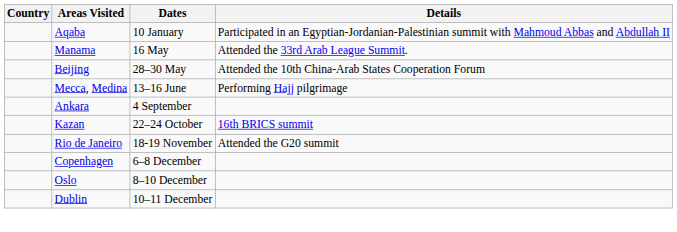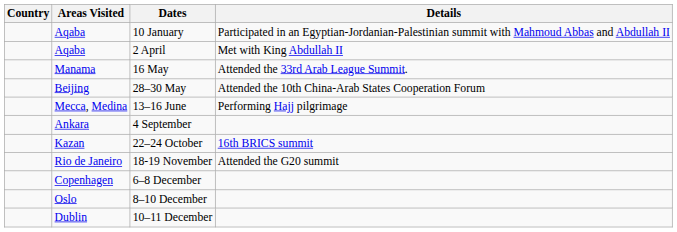+ row: Aqaba | 2 April | Met with King Abdullah II
